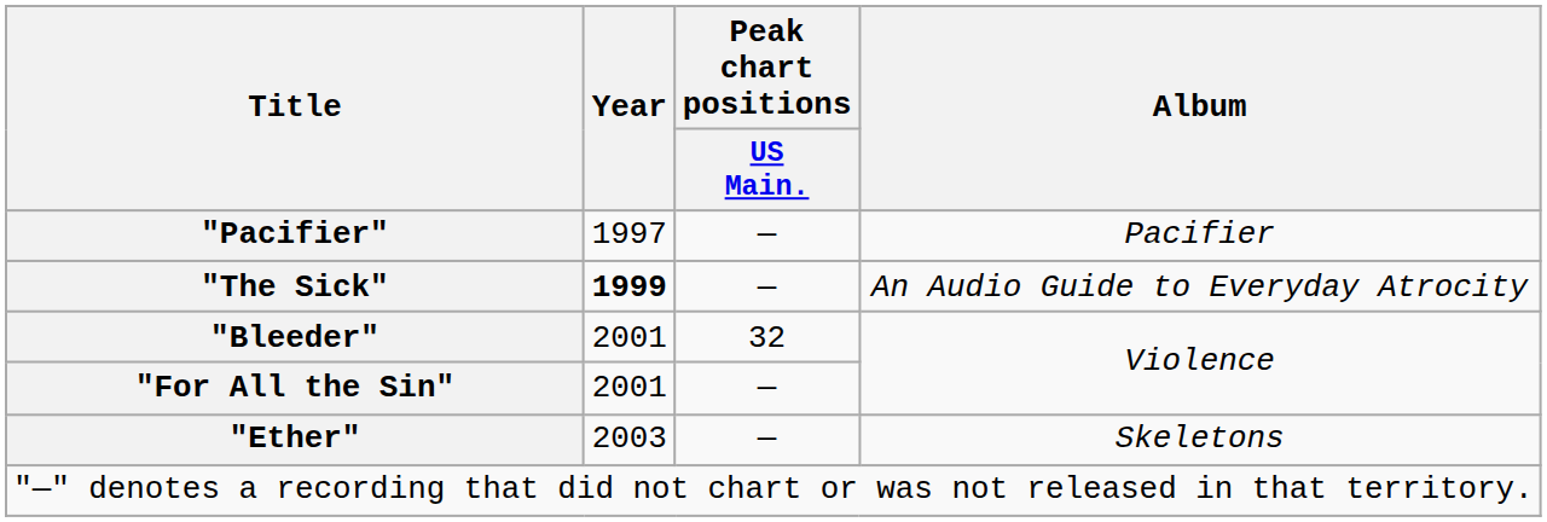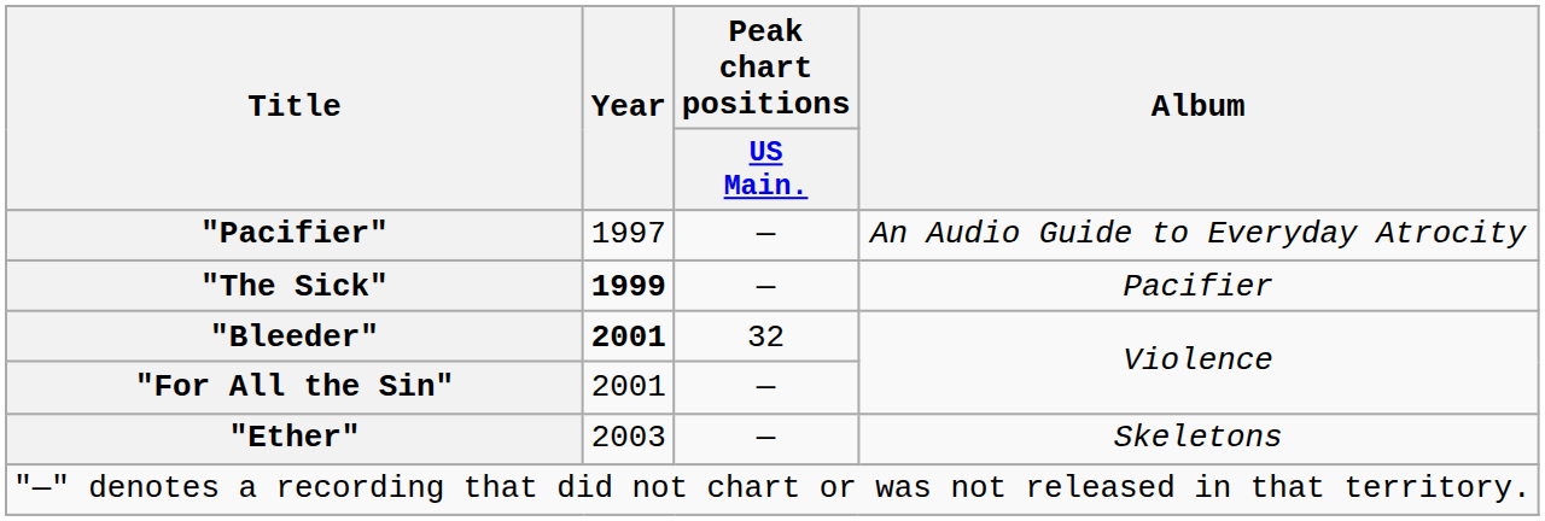"Pacifier" | Album: Pacifier -> An Audio Guide to Everyday Atrocity
"The Sick" | Album: An Audio Guide to Everyday Atrocity -> Pacifier
"Bleeder" | Year: normal -> bold
